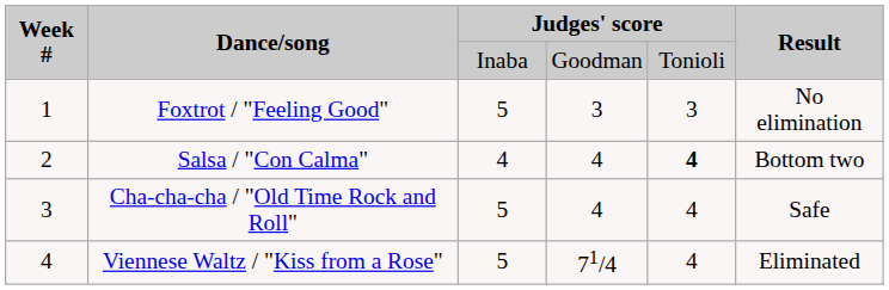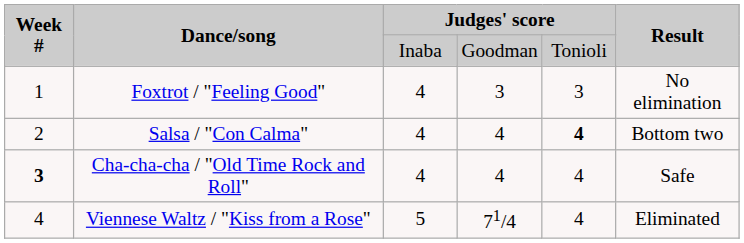Foxtrot / "Feeling Good" | column 3: 5 -> 4
Cha-cha-cha / "Old Time Rock and Roll" | Week #: normal -> bold
Cha-cha-cha / "Old Time Rock and Roll" | column 3: 5 -> 4
